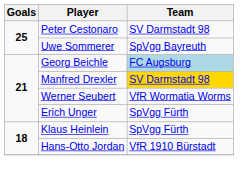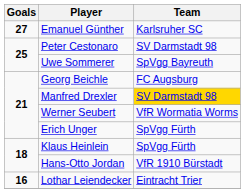+ row: 27 | Emanuel Günther | Karlsruher SC
Georg Beichle | Team: lightblue background -> no background
+ row: 16 | Lothar Leiendecker | Eintracht Trier
